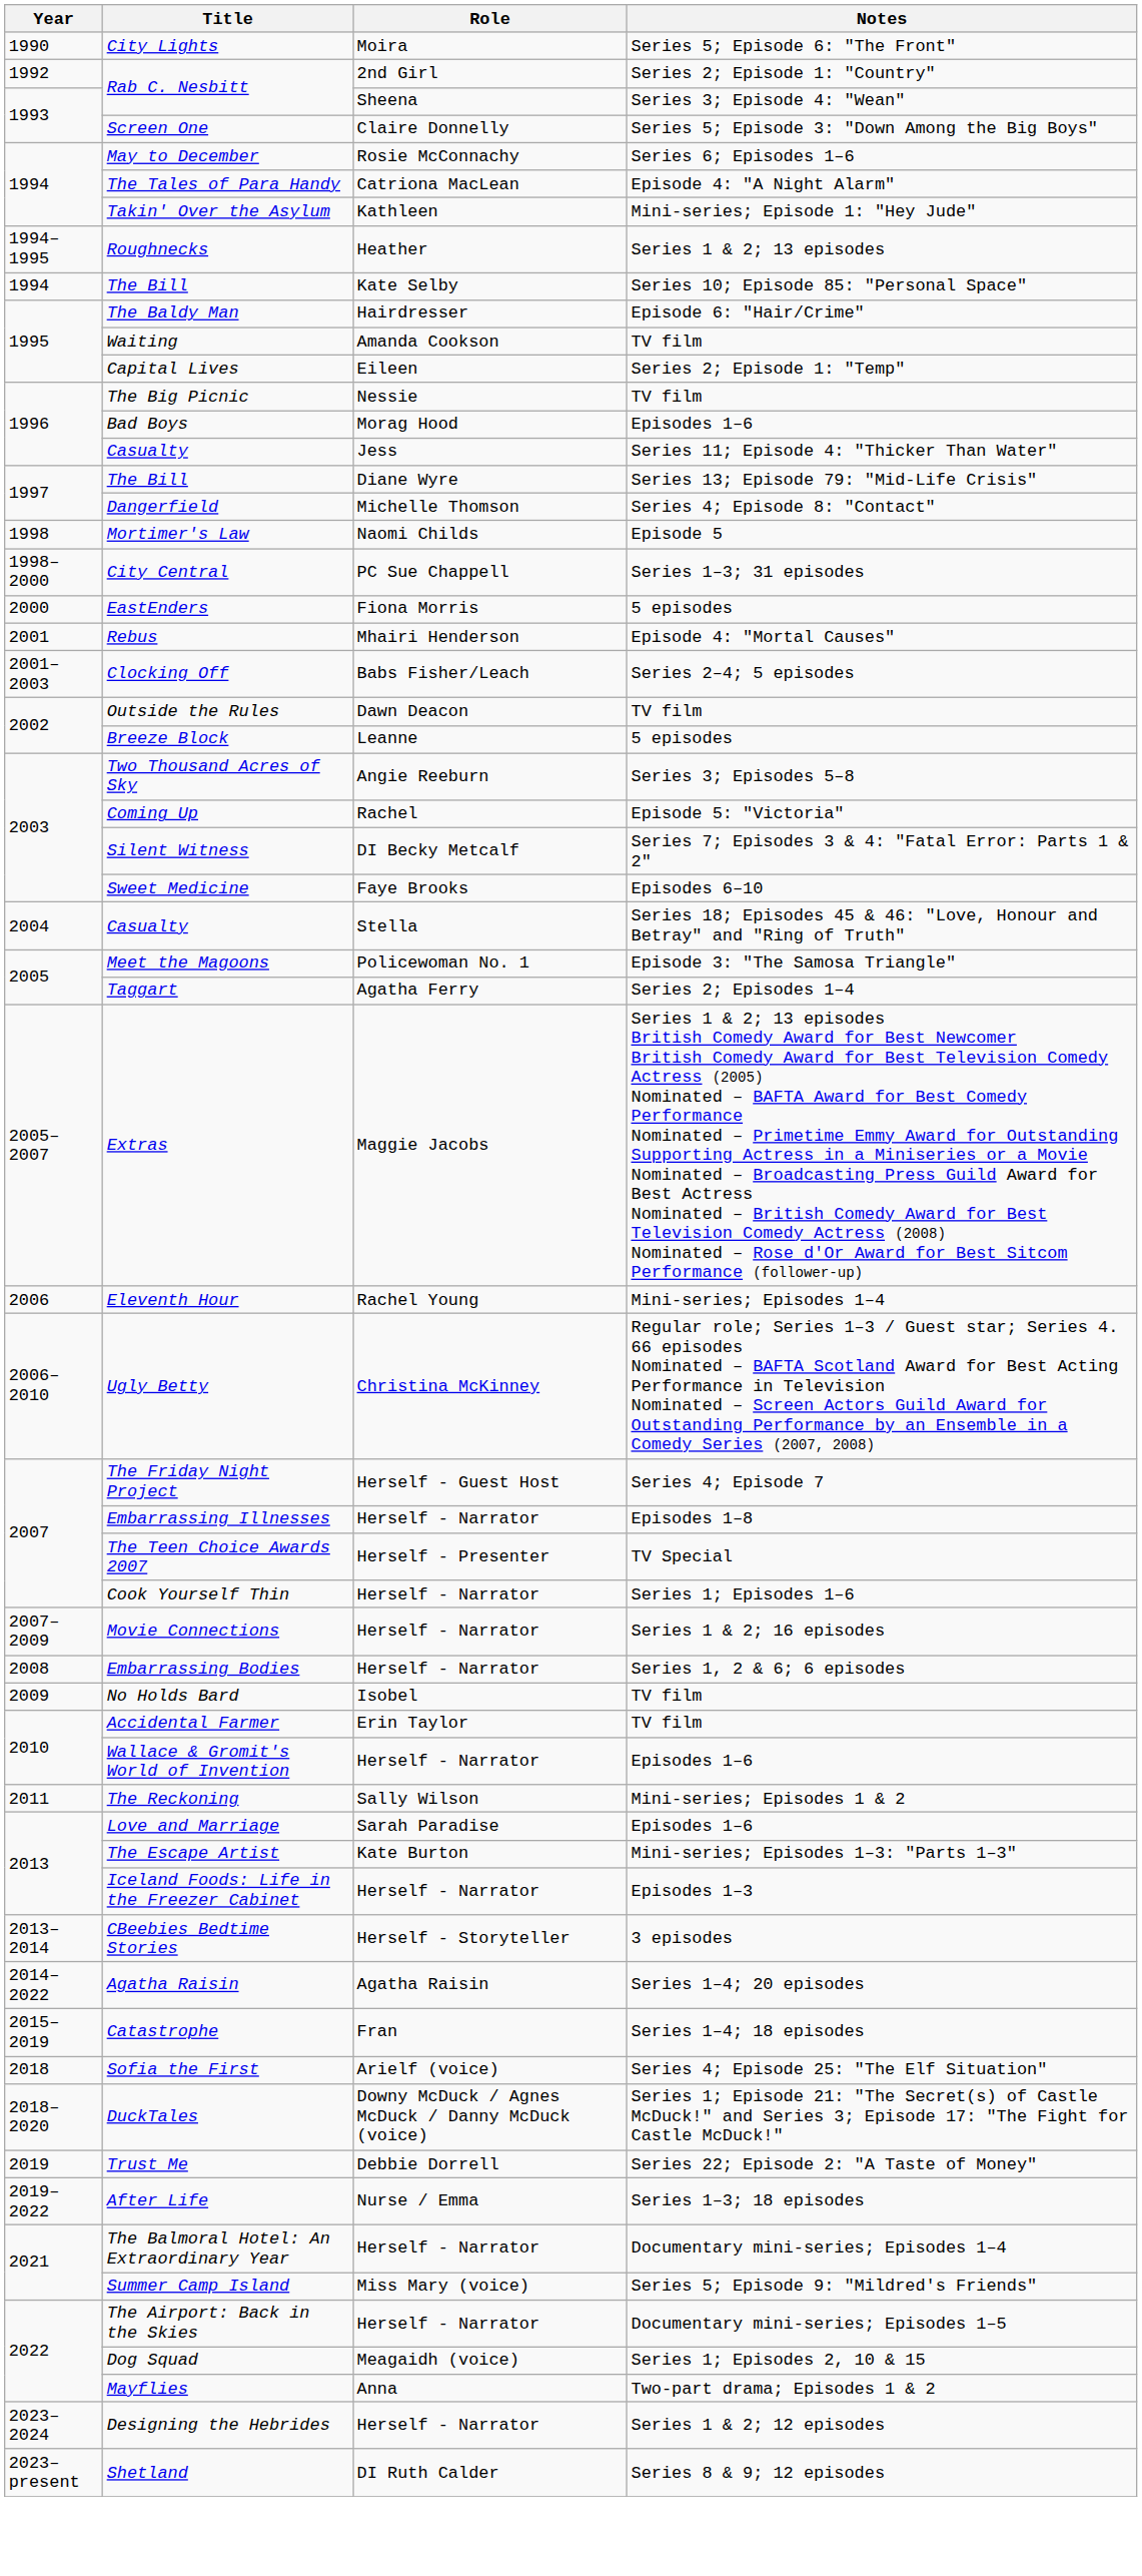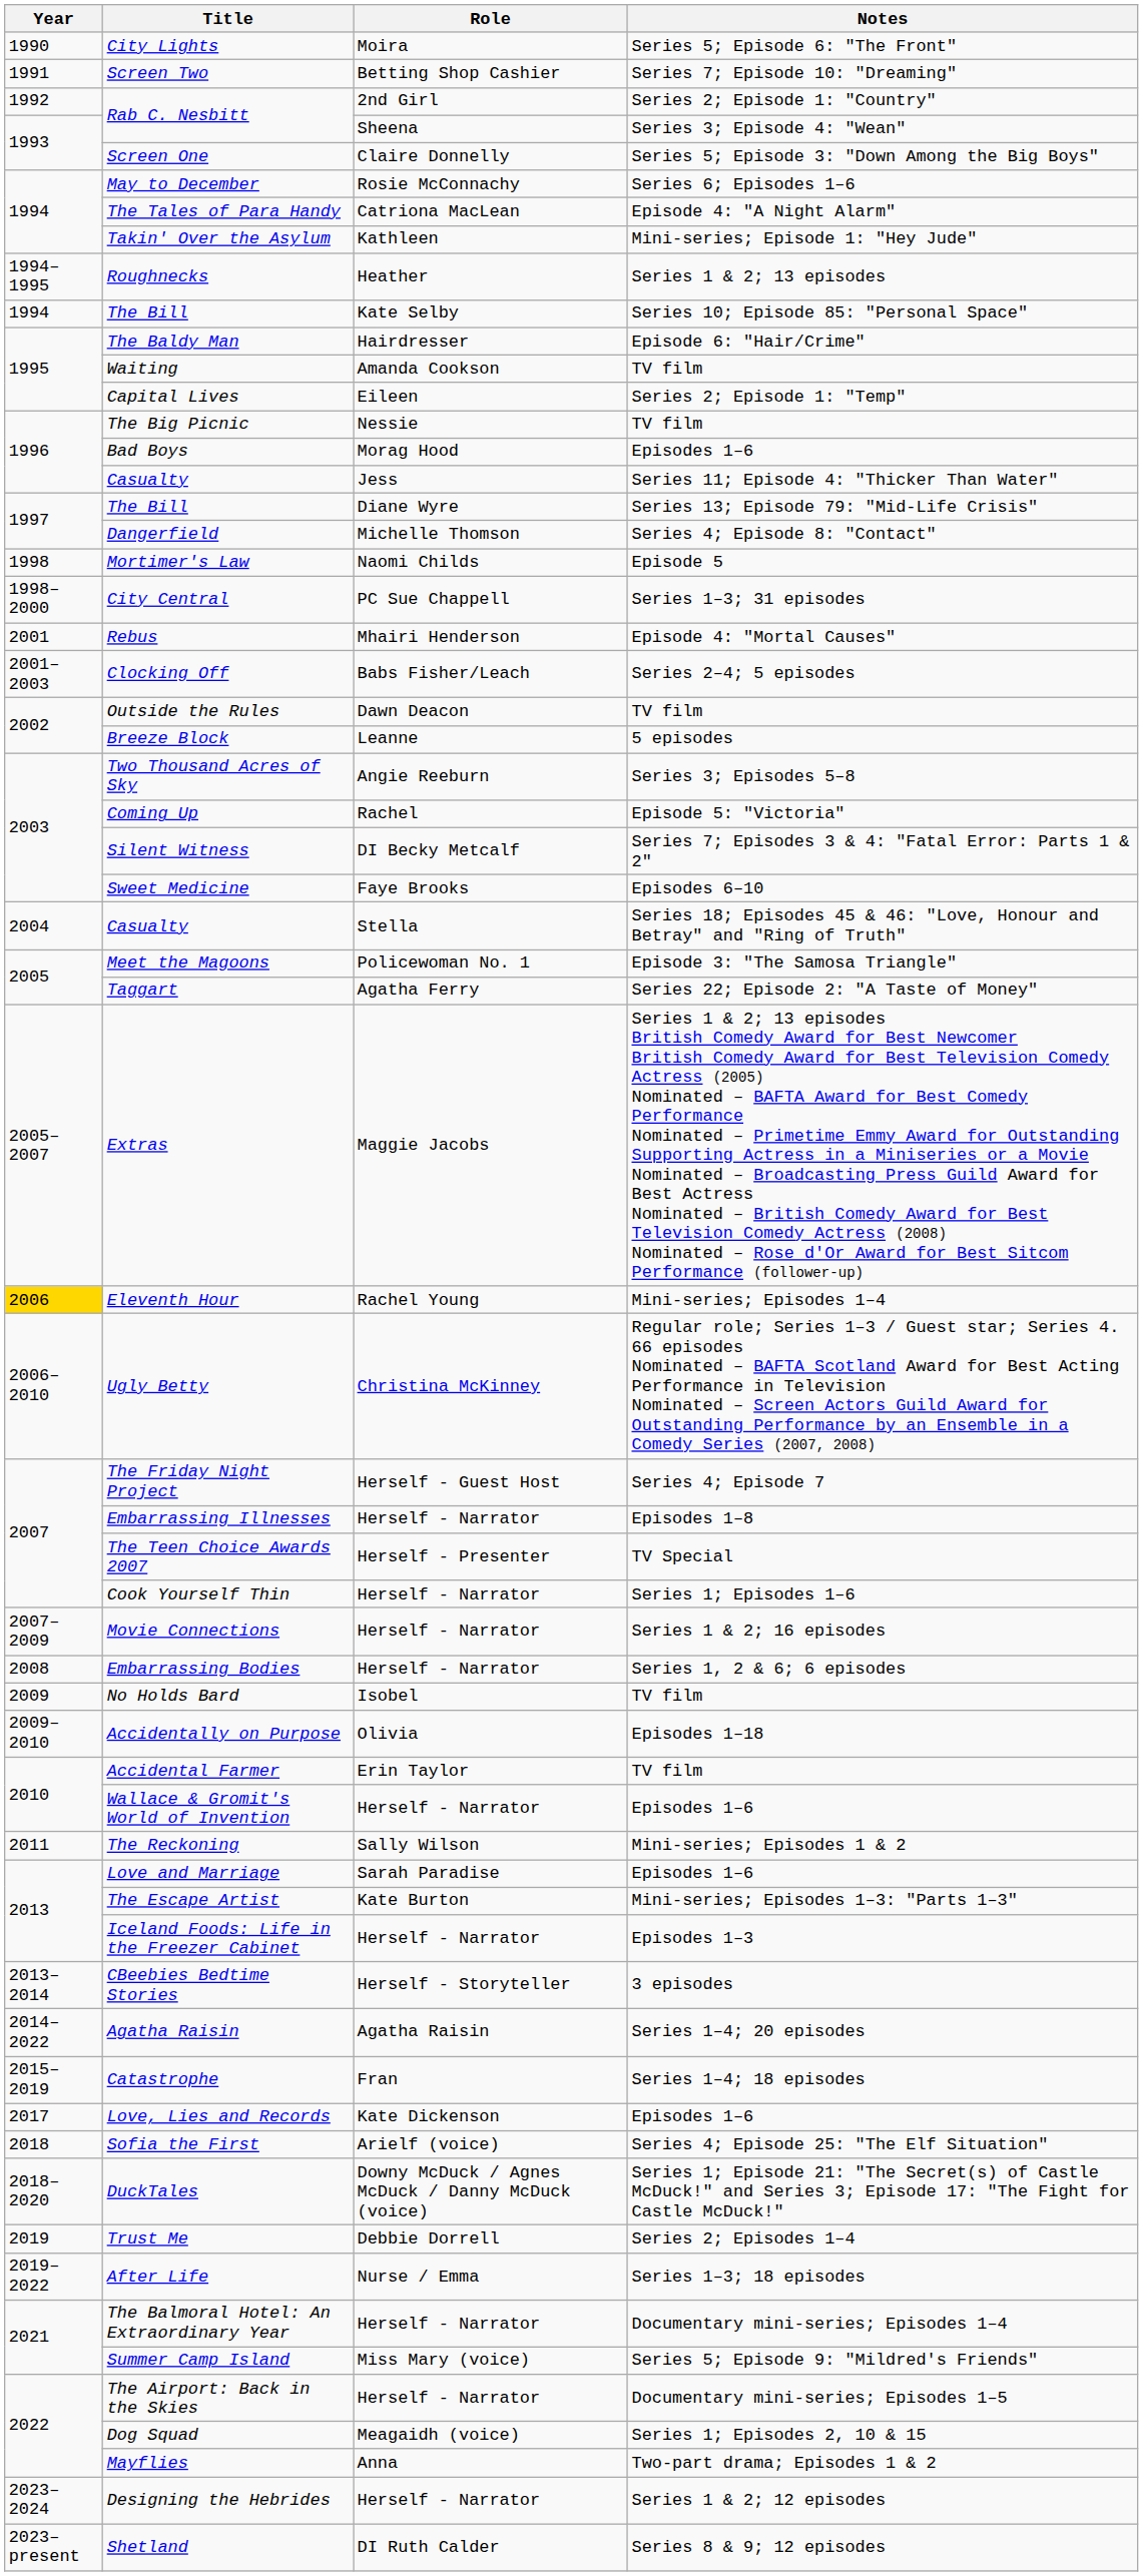+ row: 1991 | Screen Two | Betting Shop Cashier | Series 7; Episode 10: "Dreaming"
- row: 2000 | EastEnders | Fiona Morris | 5 episodes
Taggart | Notes: Series 2; Episodes 1–4 -> Series 22; Episode 2: "A Taste of Money"
Eleventh Hour | Year: no background -> gold background
+ row: 2009–2010 | Accidentally on Purpose | Olivia | Episodes 1–18
+ row: 2017 | Love, Lies and Records | Kate Dickenson | Episodes 1–6
Trust Me | Notes: Series 22; Episode 2: "A Taste of Money" -> Series 2; Episodes 1–4
